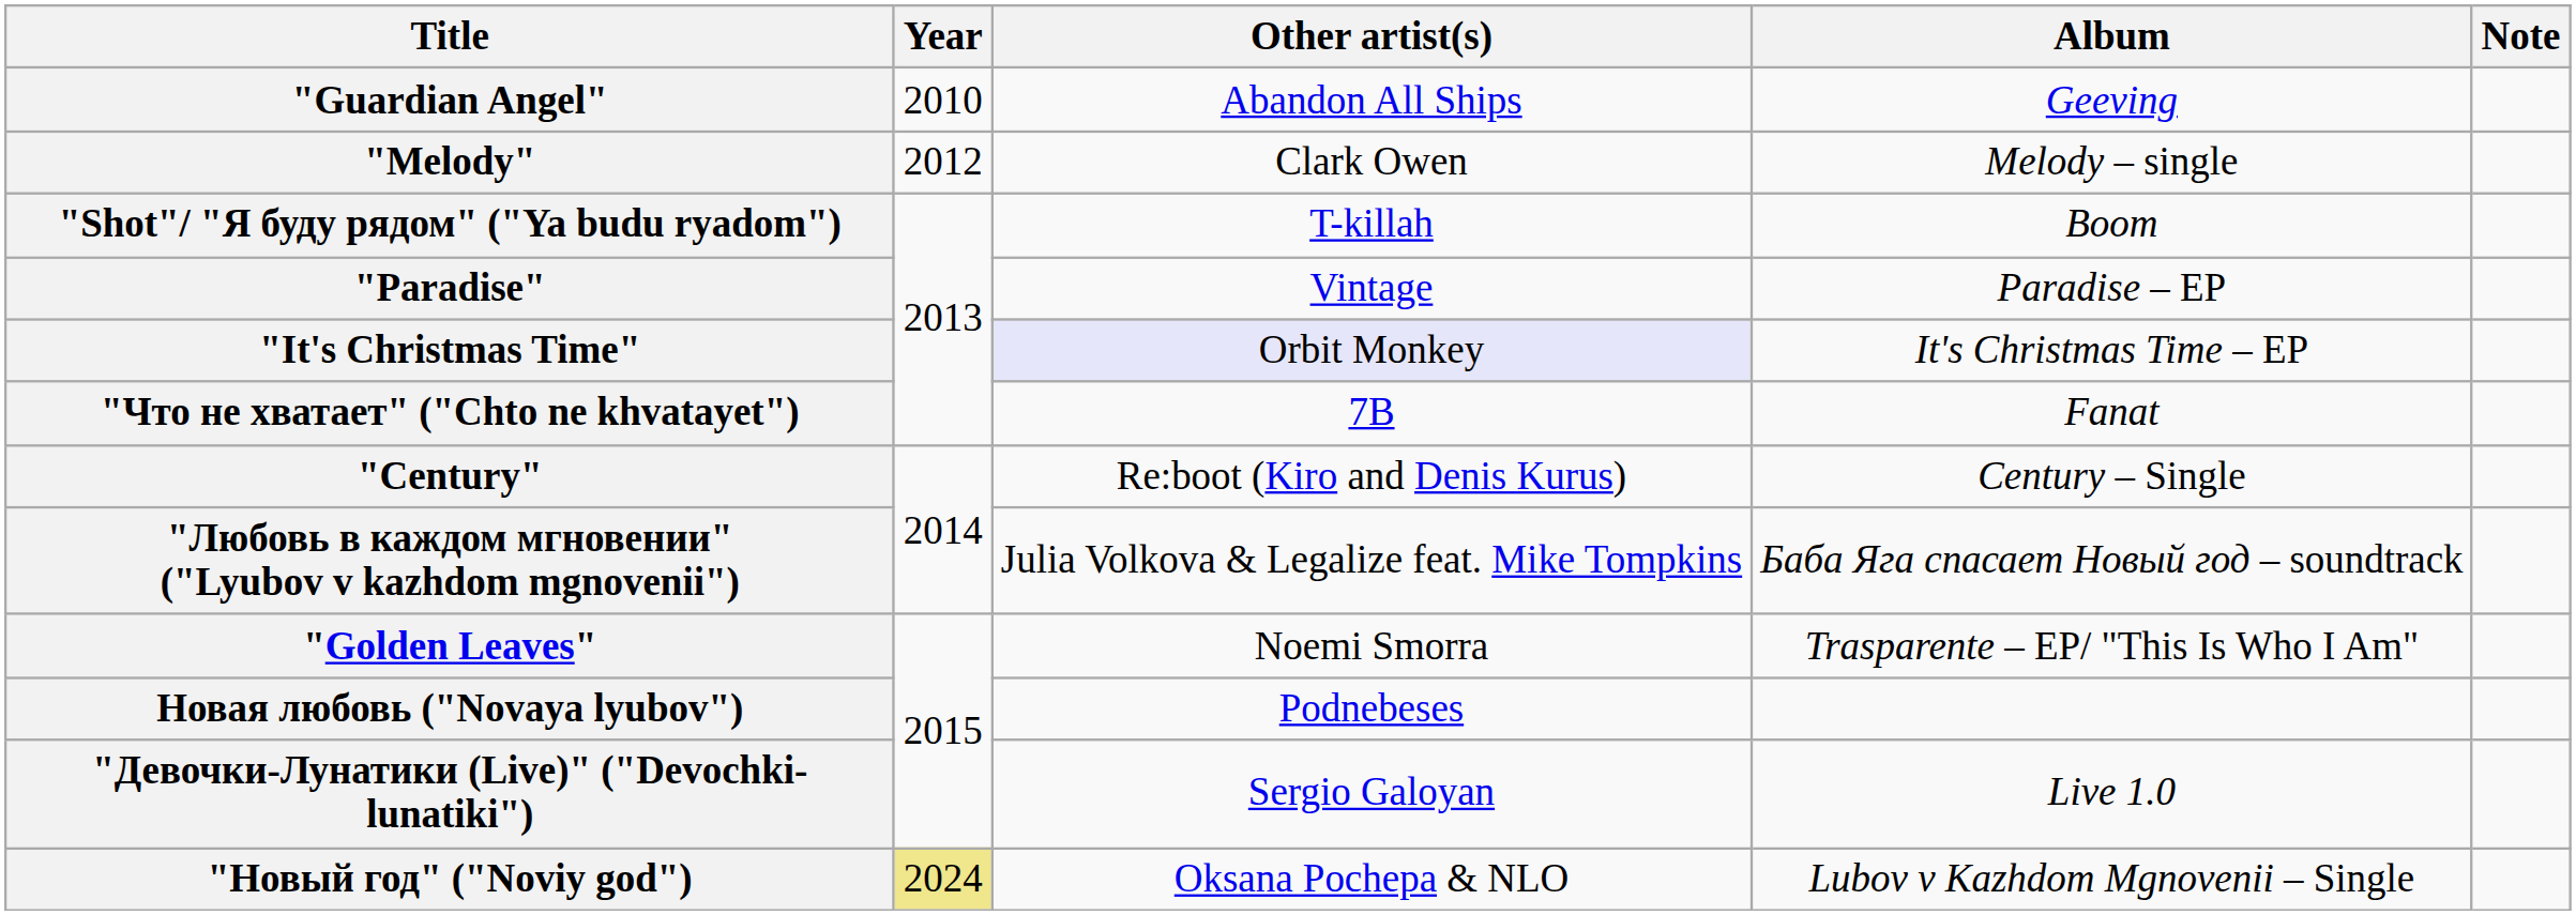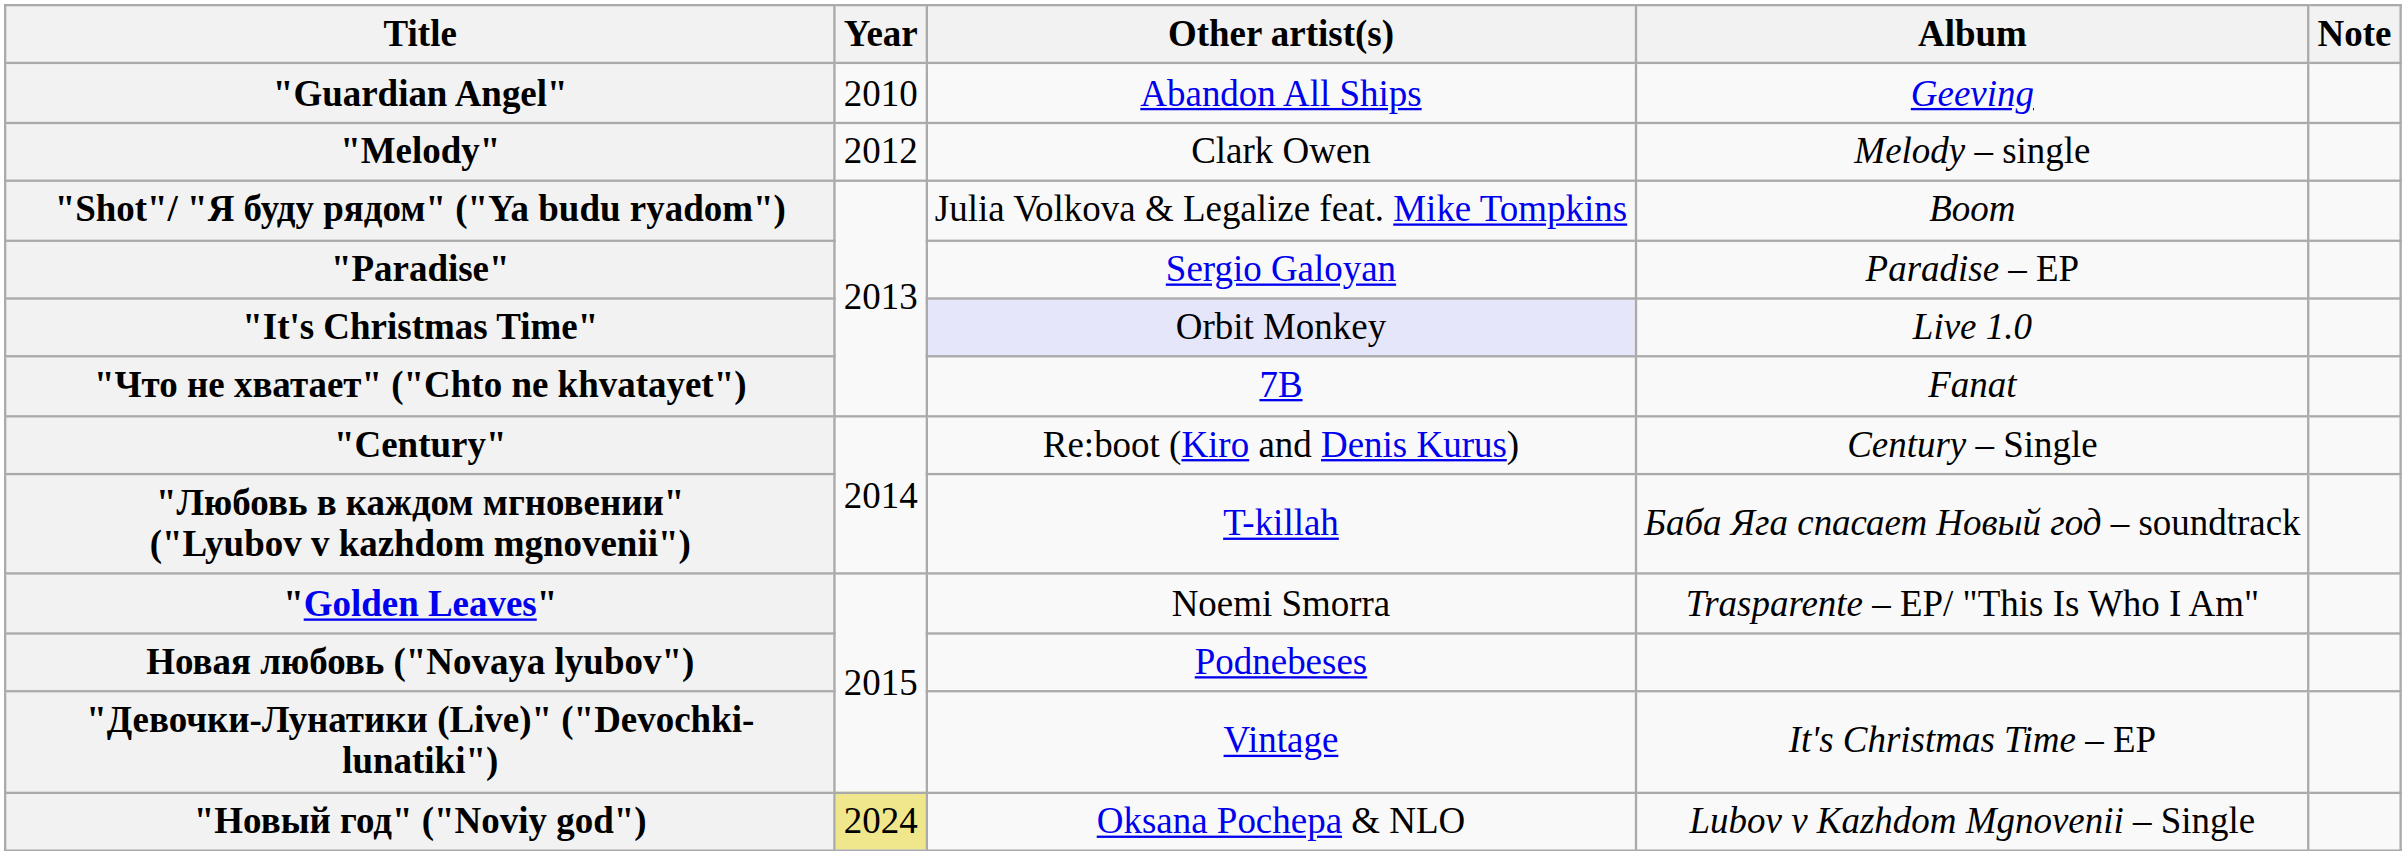"Shot"/ "Я буду рядом" ("Ya budu ryadom") | Other artist(s): T-killah -> Julia Volkova & Legalize feat. Mike Tompkins
"Paradise" | Other artist(s): Vintage -> Sergio Galoyan
"It's Christmas Time" | Album: It's Christmas Time – EP -> Live 1.0
"Любовь в каждом мгновении" ("Lyubov v kazhdom mgnovenii") | Other artist(s): Julia Volkova & Legalize feat. Mike Tompkins -> T-killah
"Девочки-Лунатики (Live)" ("Devochki-lunatiki") | Other artist(s): Sergio Galoyan -> Vintage
"Девочки-Лунатики (Live)" ("Devochki-lunatiki") | Album: Live 1.0 -> It's Christmas Time – EP
